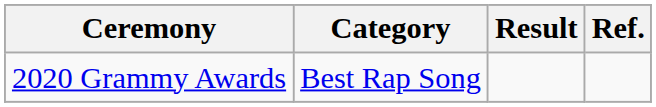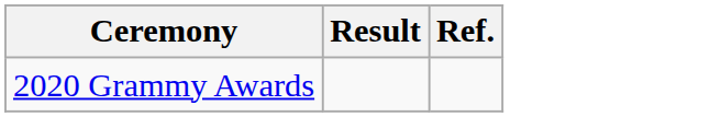- column: Category | Best Rap Song
